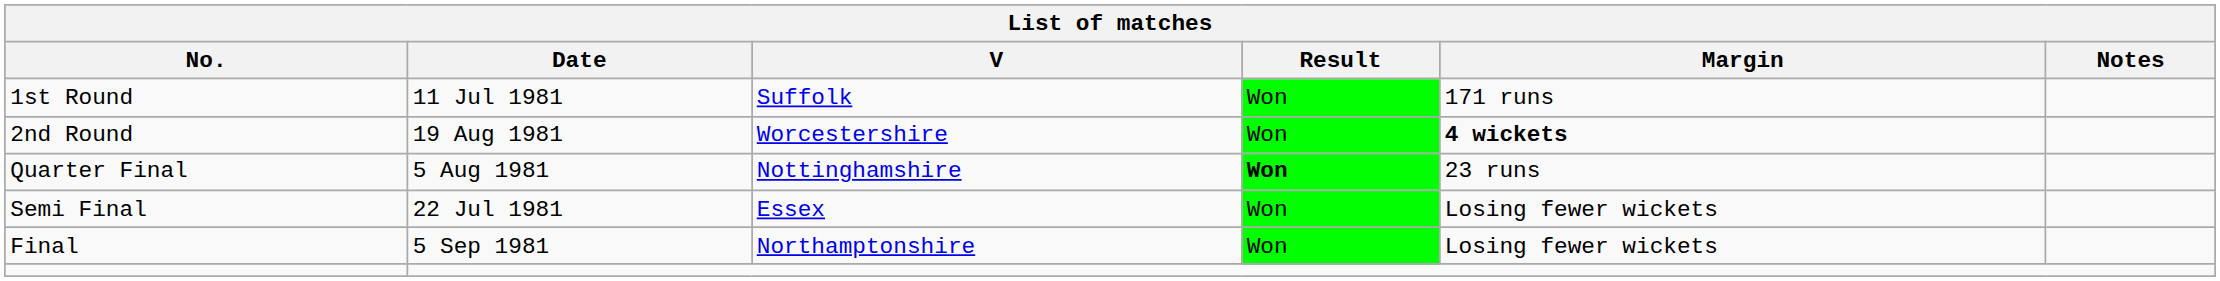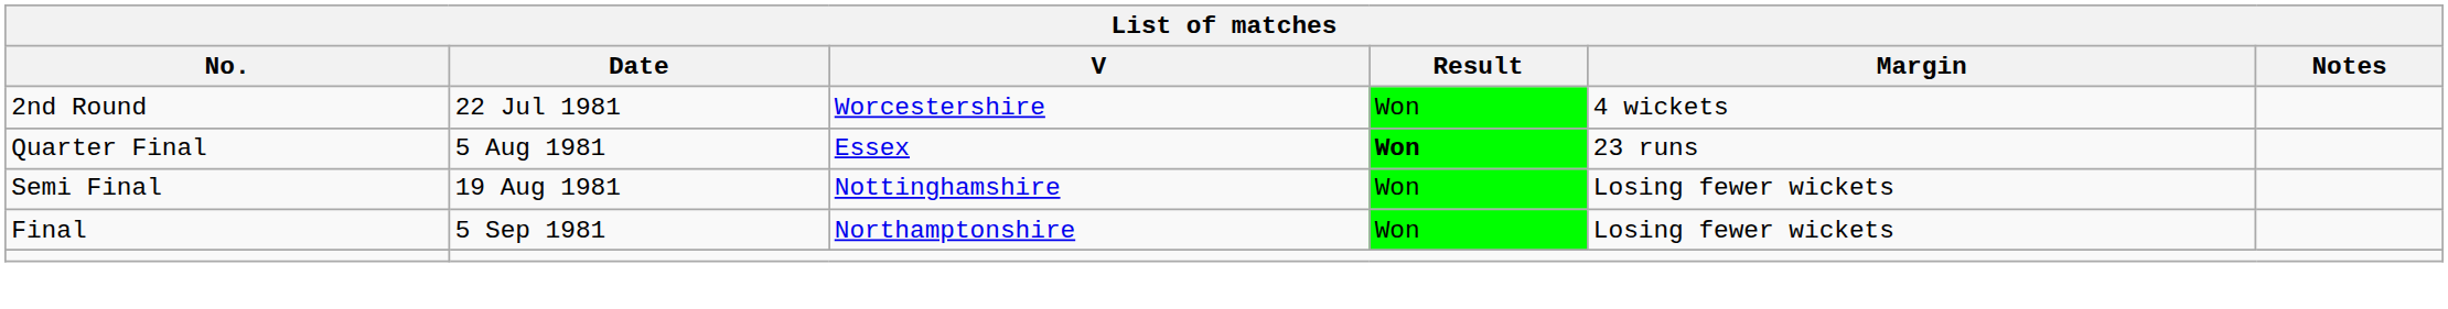- row: 1st Round | 11 Jul 1981 | Suffolk | Won | 171 runs
2nd Round | Date: 19 Aug 1981 -> 22 Jul 1981
2nd Round | Margin: bold -> normal
Quarter Final | V: Nottinghamshire -> Essex
Semi Final | Date: 22 Jul 1981 -> 19 Aug 1981
Semi Final | V: Essex -> Nottinghamshire
